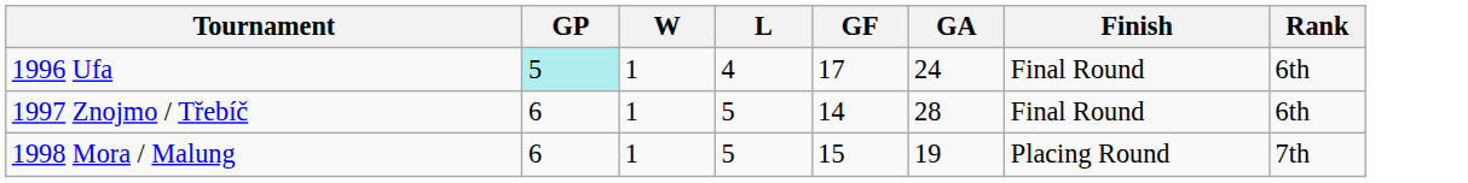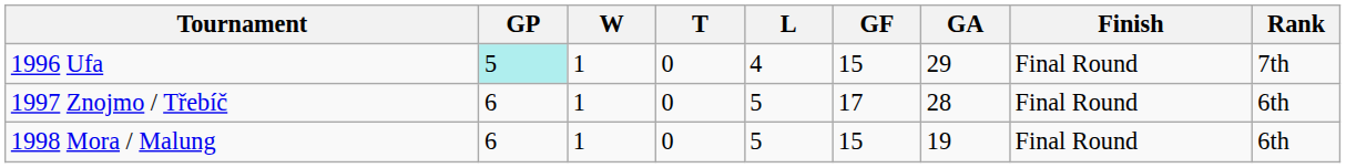+ column: T | 0 | 0 | 0
1996 Ufa | GF: 17 -> 15
1996 Ufa | GA: 24 -> 29
1996 Ufa | Rank: 6th -> 7th
1997 Znojmo / Třebíč | GF: 14 -> 17
1998 Mora / Malung | Finish: Placing Round -> Final Round
1998 Mora / Malung | Rank: 7th -> 6th
